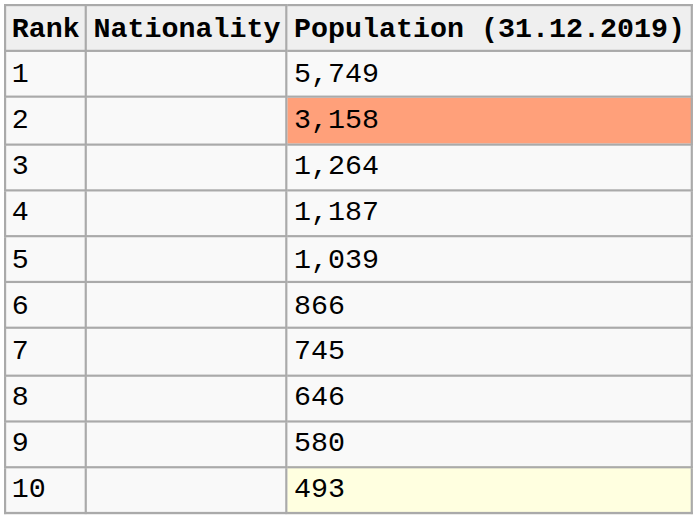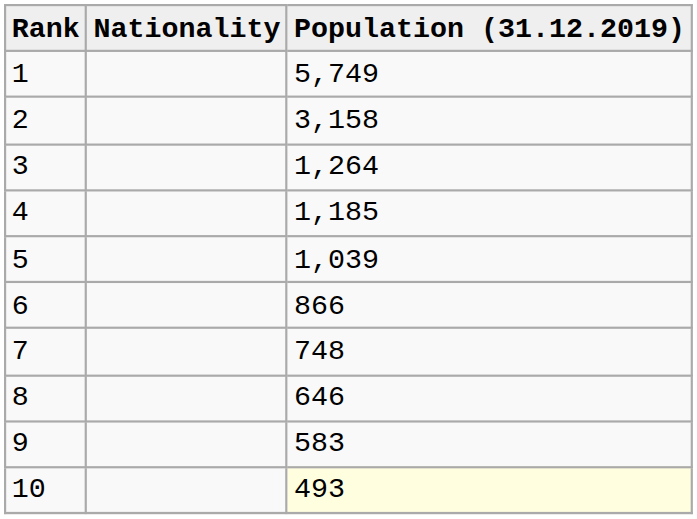2 | Population (31.12.2019): lightsalmon background -> no background
4 | Population (31.12.2019): 1,187 -> 1,185
7 | Population (31.12.2019): 745 -> 748
9 | Population (31.12.2019): 580 -> 583
